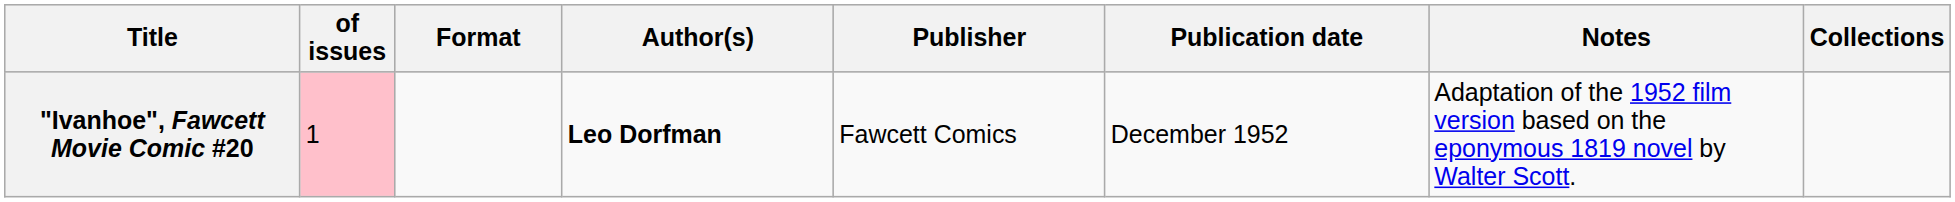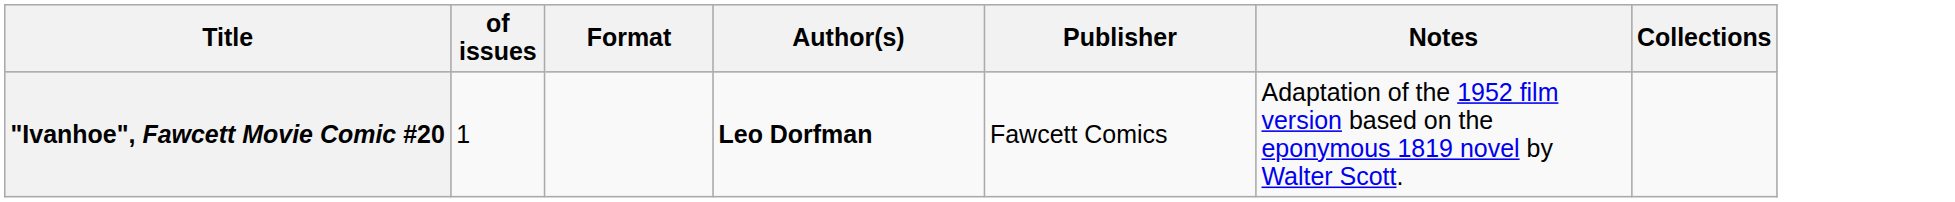- column: Publication date | December 1952
"Ivanhoe", Fawcett Movie Comic #20 | of issues: pink background -> no background
